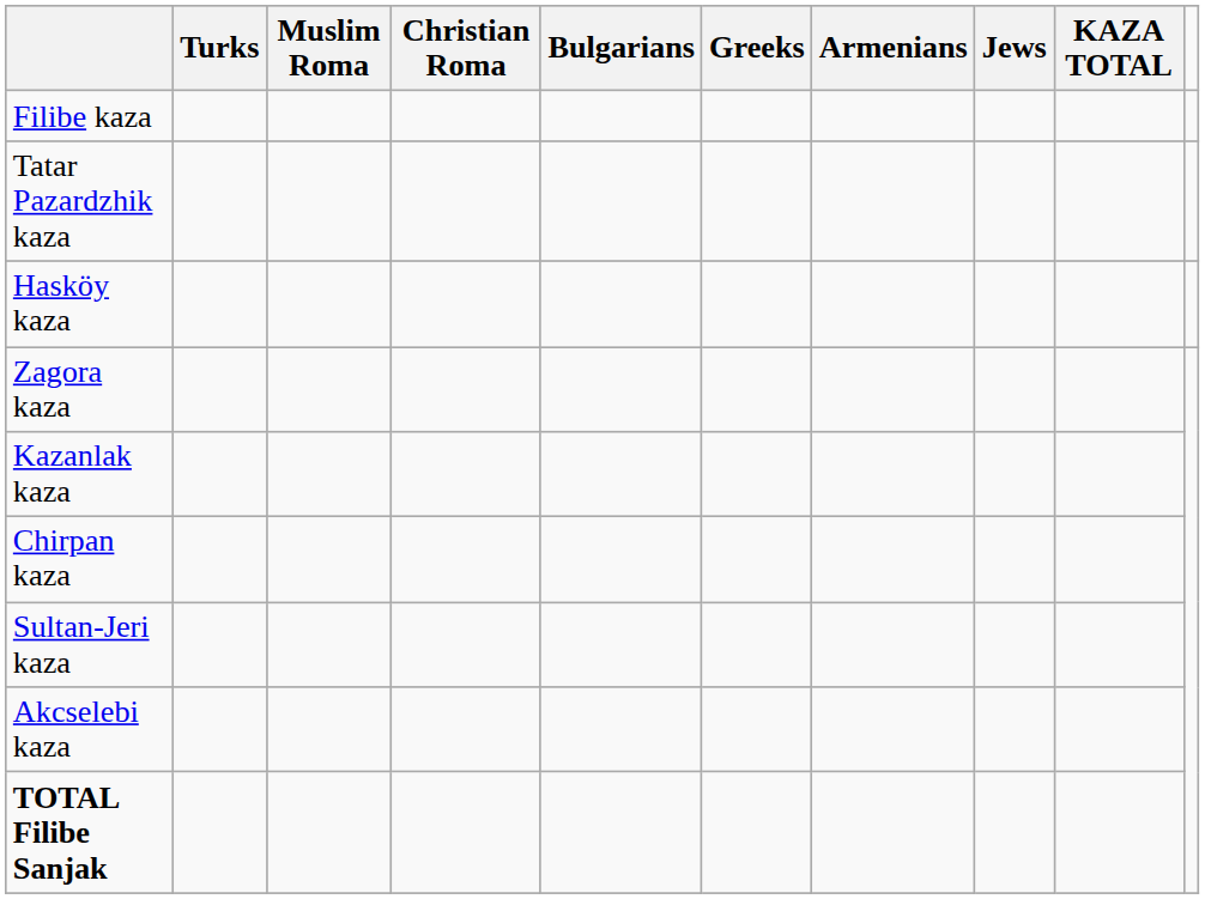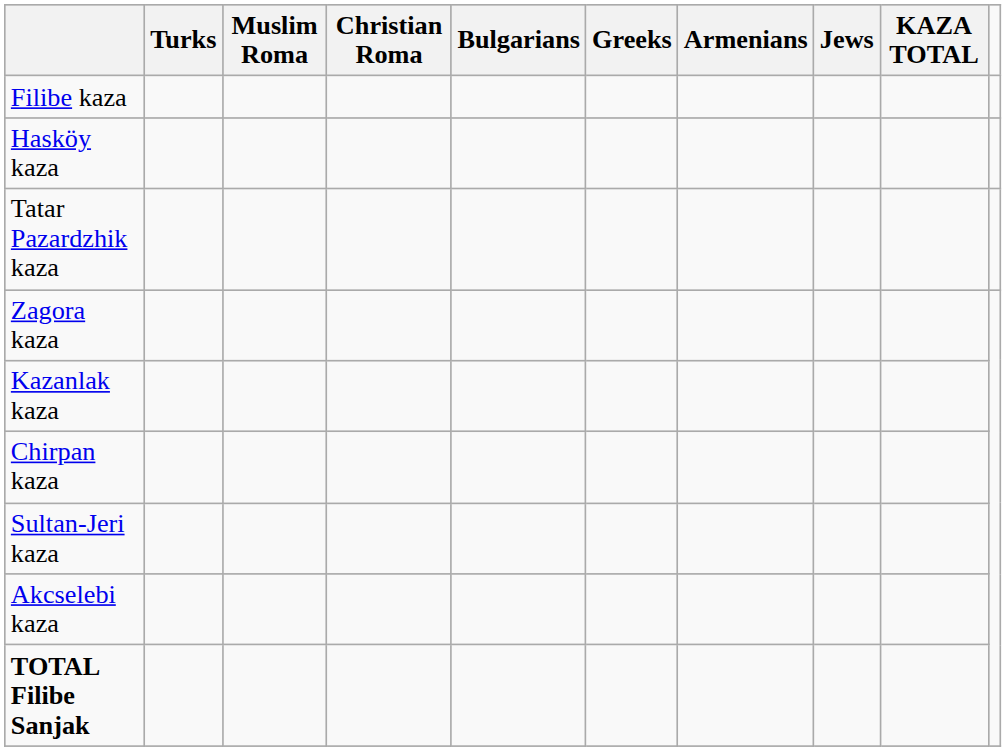rows swapped: Tatar Pazardzhik kaza <-> Hasköy kaza
